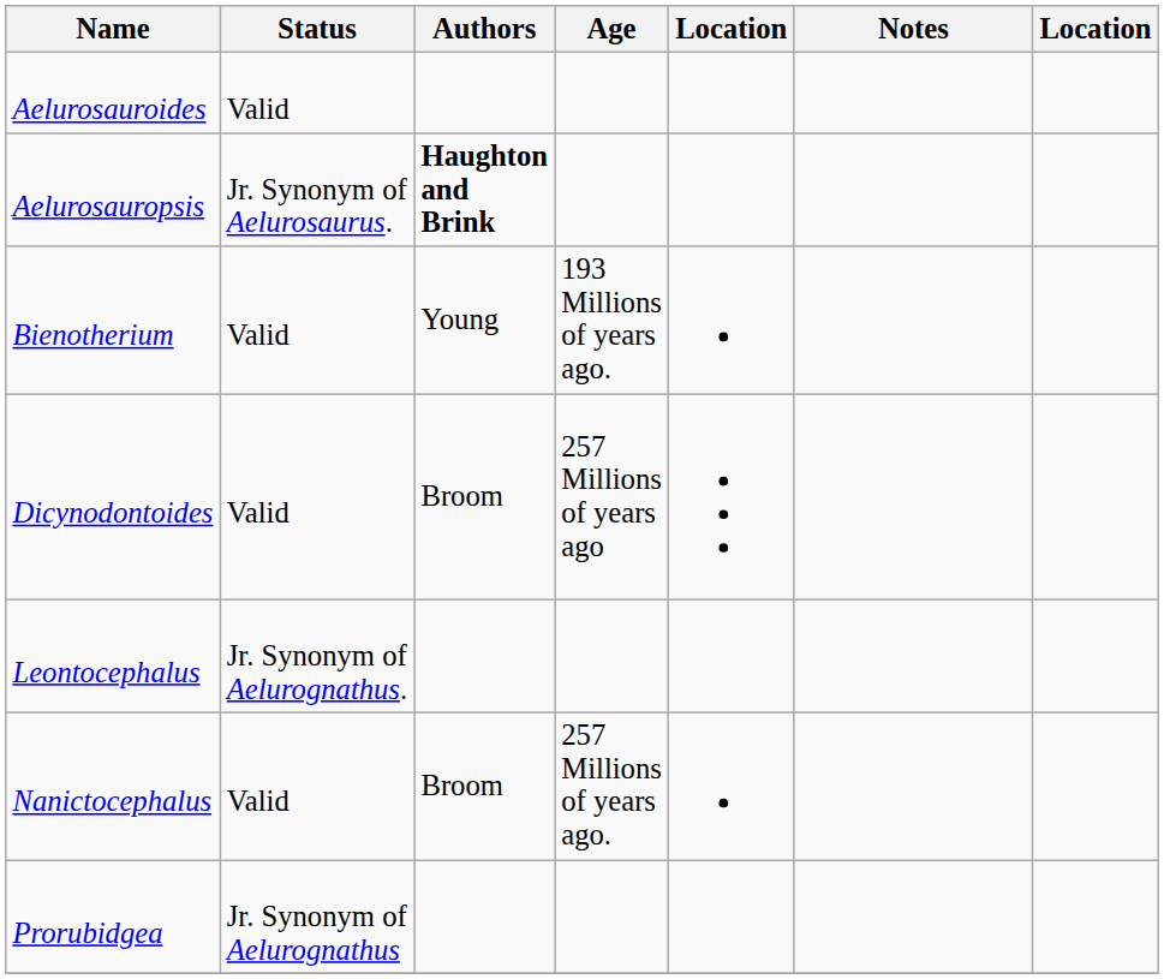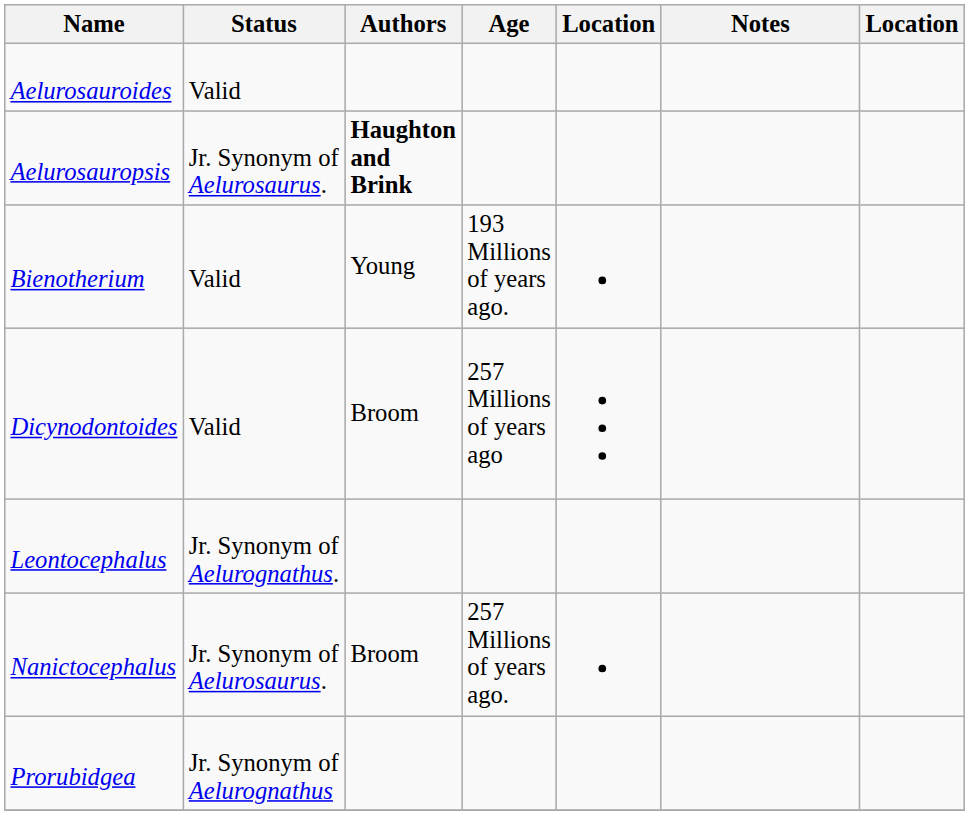Nanictocephalus | Status: Valid -> Jr. Synonym of Aelurosaurus.
